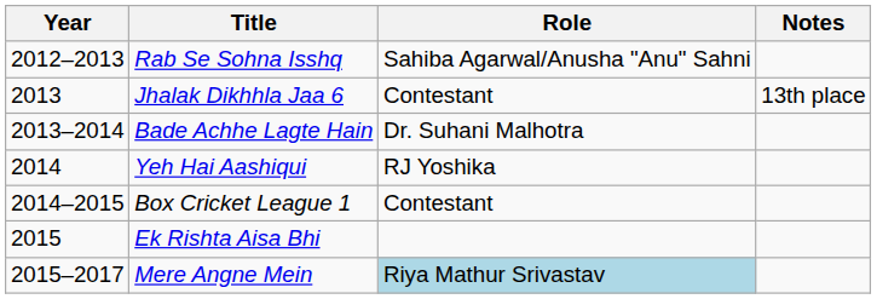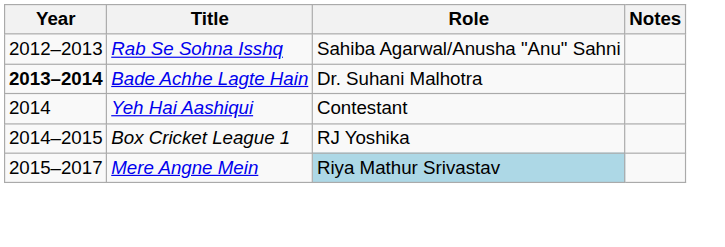- row: 2013 | Jhalak Dikhhla Jaa 6 | Contestant | 13th place
Bade Achhe Lagte Hain | Year: normal -> bold
Yeh Hai Aashiqui | Role: RJ Yoshika -> Contestant
Box Cricket League 1 | Role: Contestant -> RJ Yoshika
- row: 2015 | Ek Rishta Aisa Bhi
